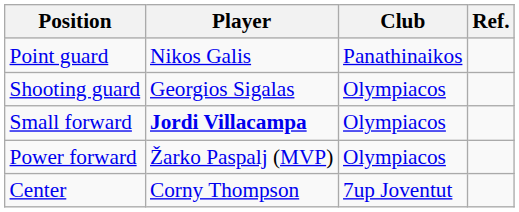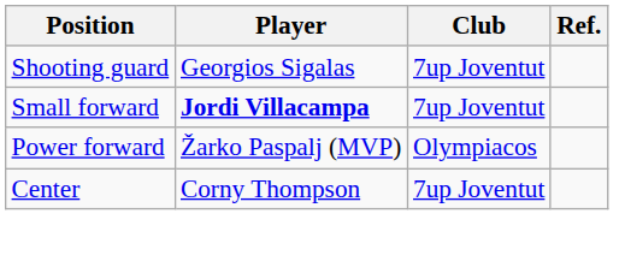- row: Point guard | Nikos Galis | Panathinaikos
Shooting guard | Club: Olympiacos -> 7up Joventut
Small forward | Club: Olympiacos -> 7up Joventut
